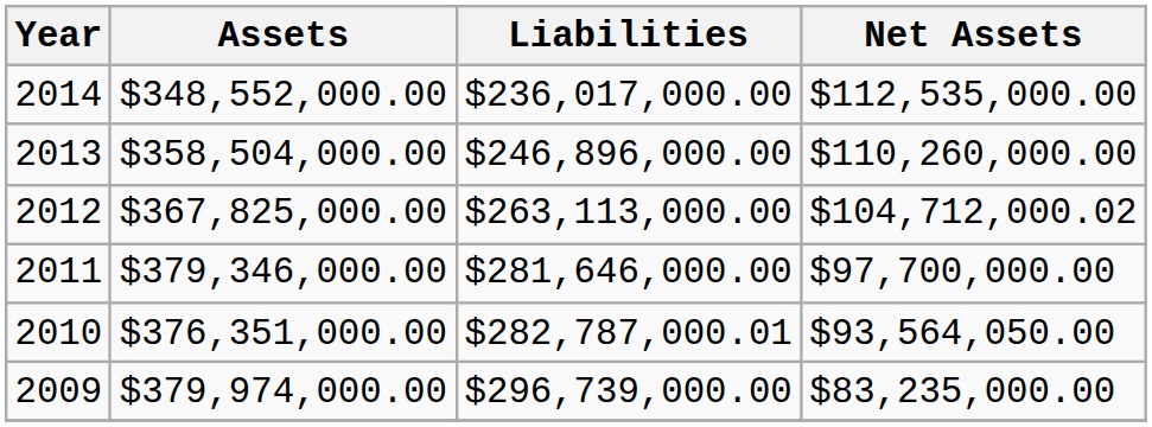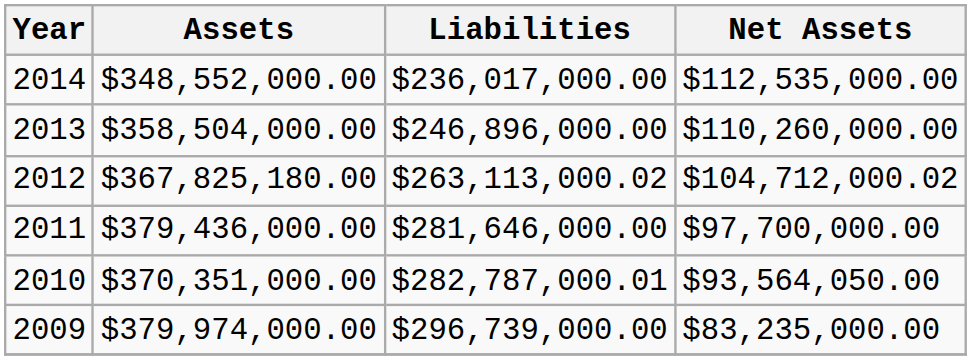2012 | Assets: $367,825,000.00 -> $367,825,180.00
2012 | Liabilities: $263,113,000.00 -> $263,113,000.02
2011 | Assets: $379,346,000.00 -> $379,436,000.00
2010 | Assets: $376,351,000.00 -> $370,351,000.00
